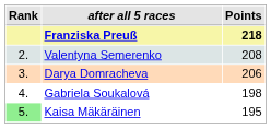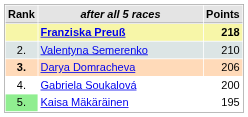Valentyna Semerenko | Points: 208 -> 210
Darya Domracheva | Rank: normal -> bold
Gabriela Soukalová | Points: 198 -> 200
